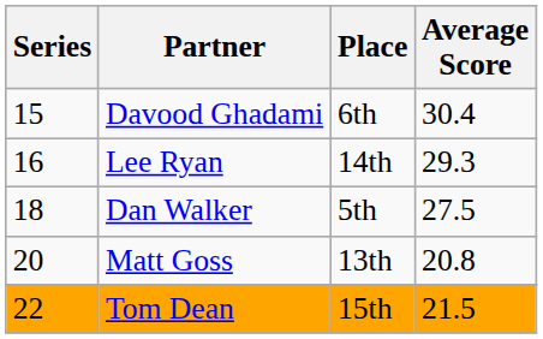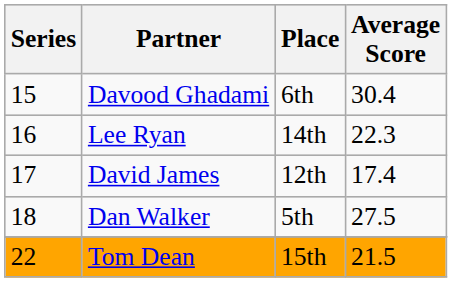Lee Ryan | Average Score: 29.3 -> 22.3
+ row: 17 | David James | 12th | 17.4
- row: 20 | Matt Goss | 13th | 20.8
